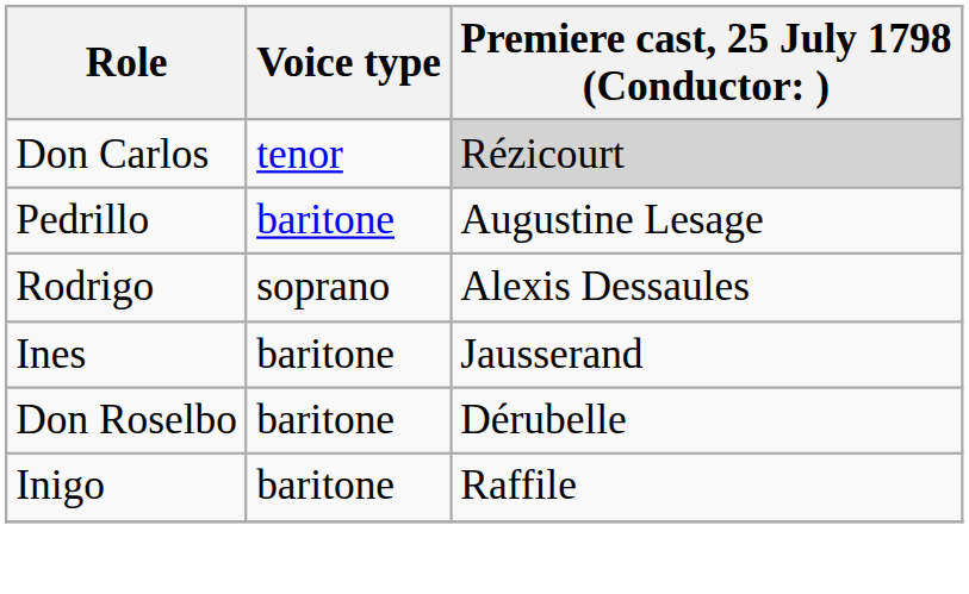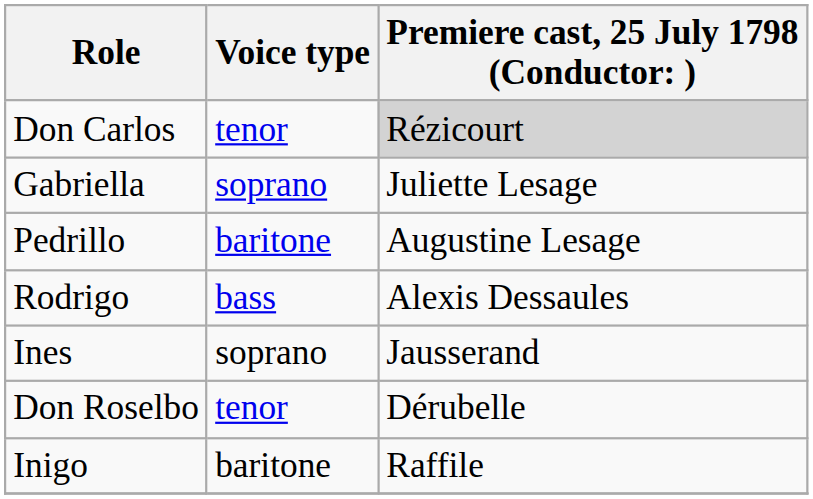+ row: Gabriella | soprano | Juliette Lesage
Rodrigo | Voice type: soprano -> bass
Ines | Voice type: baritone -> soprano
Don Roselbo | Voice type: baritone -> tenor
